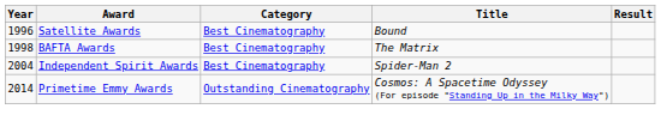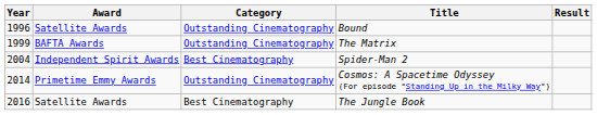Bound | Category: Best Cinematography -> Outstanding Cinematography
The Matrix | Year: 1998 -> 1999
The Matrix | Category: Best Cinematography -> Outstanding Cinematography
+ row: 2016 | Satellite Awards | Best Cinematography | The Jungle Book
